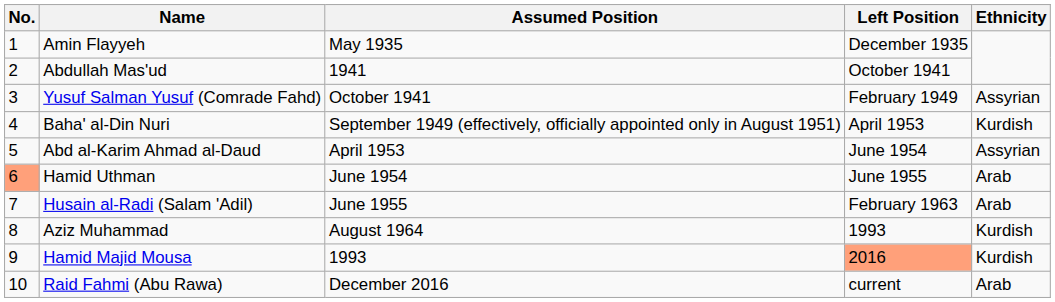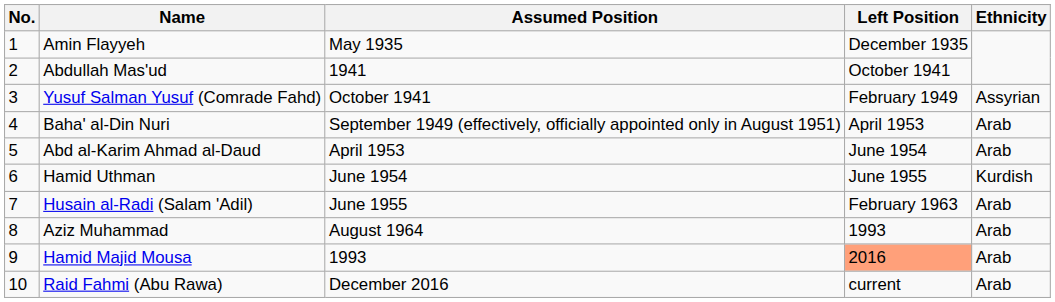Baha' al-Din Nuri | Ethnicity: Kurdish -> Arab
Abd al-Karim Ahmad al-Daud | Ethnicity: Assyrian -> Arab
Hamid Uthman | No.: lightsalmon background -> no background
Hamid Uthman | Ethnicity: Arab -> Kurdish
Aziz Muhammad | Ethnicity: Kurdish -> Arab
Hamid Majid Mousa | Ethnicity: Kurdish -> Arab
